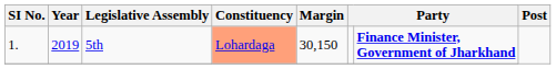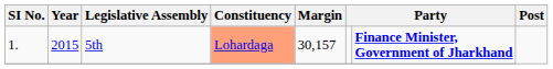5th | Year: 2019 -> 2015
5th | Margin: 30,150 -> 30,157
